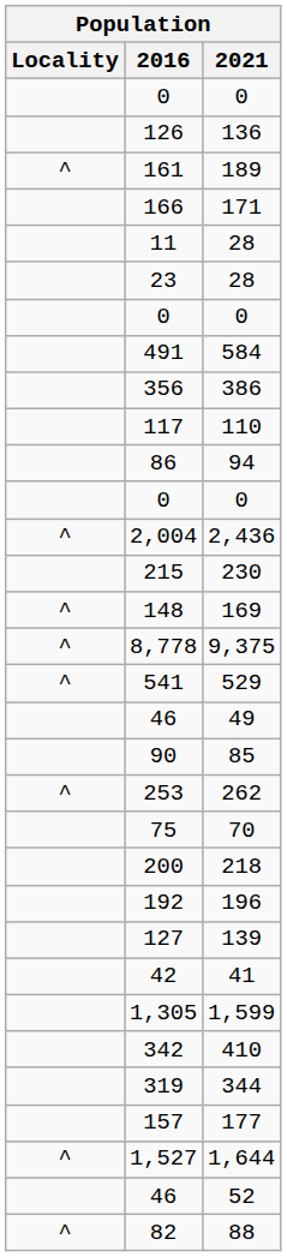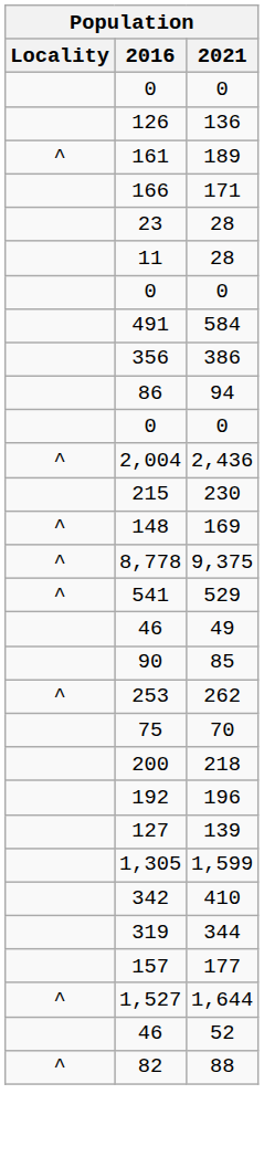rows swapped: 11 <-> 23
- row: 117 | 110
- row: 42 | 41
